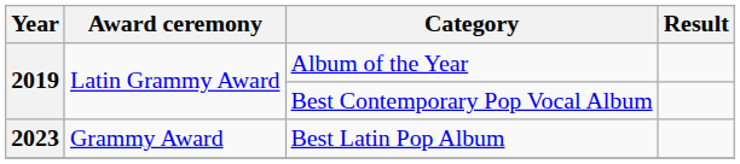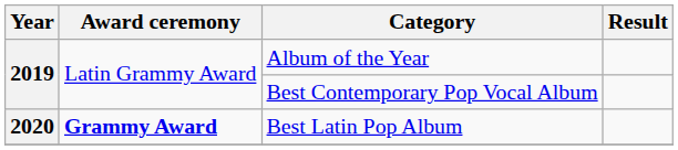Best Latin Pop Album | Year: 2023 -> 2020
Best Latin Pop Album | Award ceremony: normal -> bold
